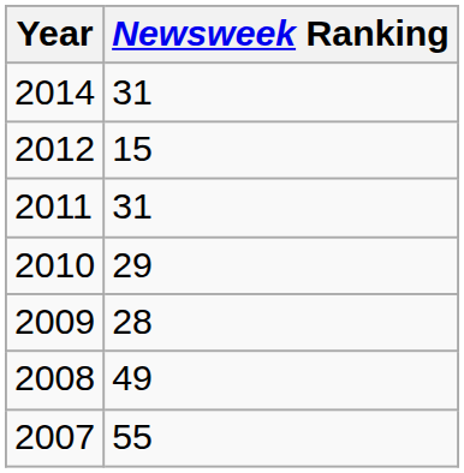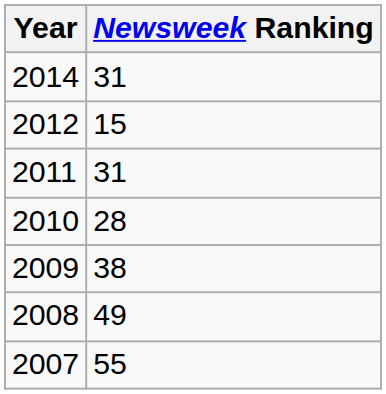2010 | Newsweek Ranking: 29 -> 28
2009 | Newsweek Ranking: 28 -> 38
